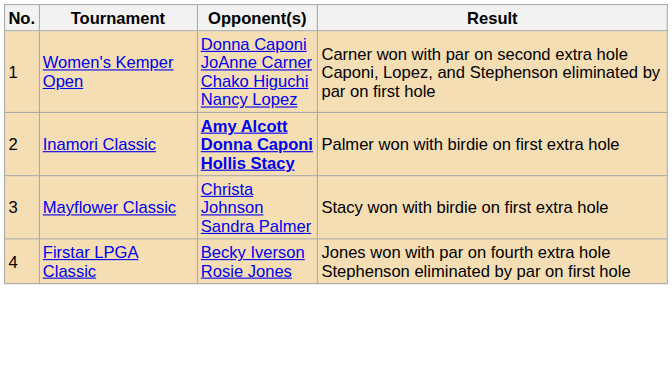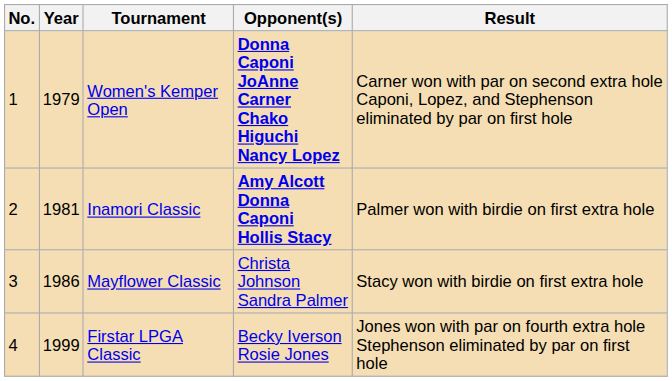+ column: Year | 1979 | 1981 | 1986 | 1999
Women's Kemper Open | Opponent(s): normal -> bold
